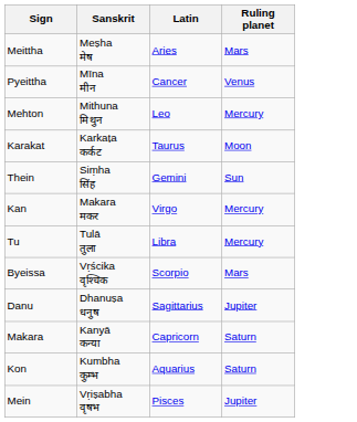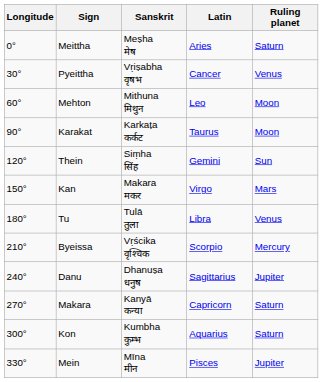+ column: Longitude | 0° | 30° | 60° | 90° | 120° | 150° | 180° | 210° | 240° | 270° | 300° | 330°
Meittha | Ruling planet: Mars -> Saturn
Pyeittha | Sanskrit: Mīna मीन -> Vṛiṣabha वृषभ
Mehton | Ruling planet: Mercury -> Moon
Kan | Ruling planet: Mercury -> Mars
Tu | Ruling planet: Mercury -> Venus
Byeissa | Ruling planet: Mars -> Mercury
Mein | Sanskrit: Vṛiṣabha वृषभ -> Mīna मीन
